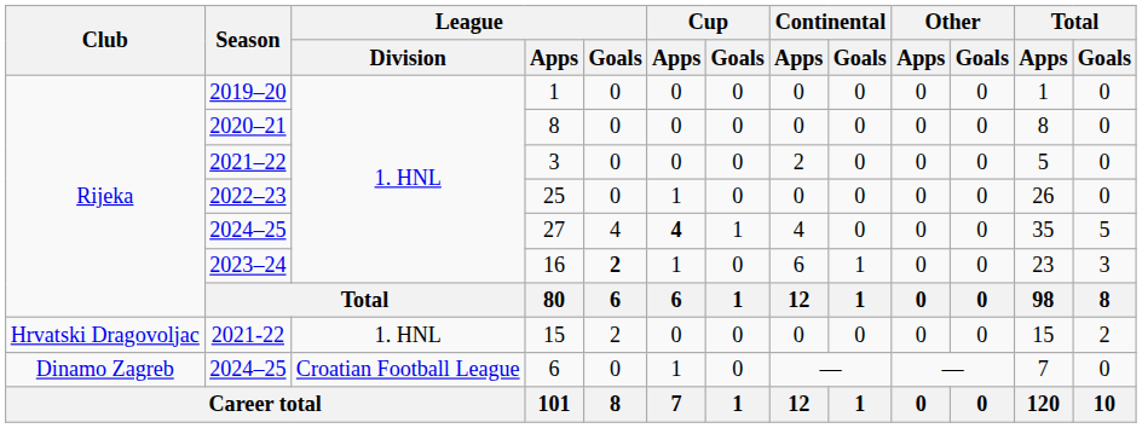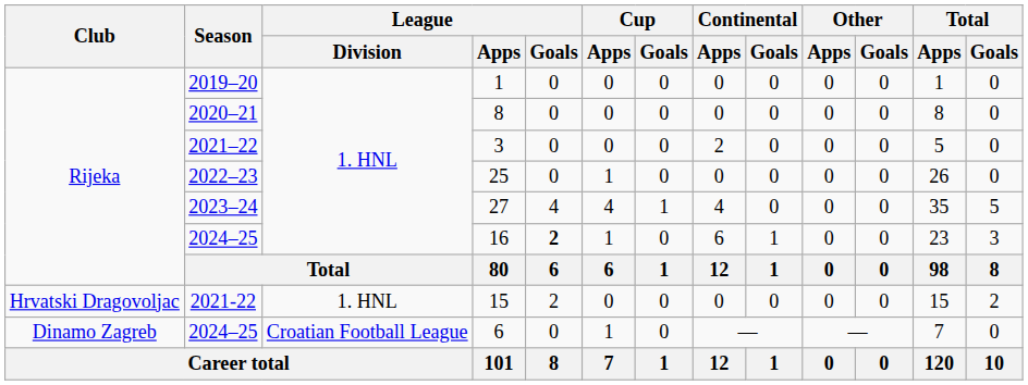27 | Season: 2024–25 -> 2023–24
27 | Cup / Apps: bold -> normal
16 | Season: 2023–24 -> 2024–25
